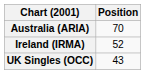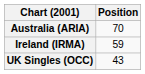Ireland (IRMA) | Position: 52 -> 59
